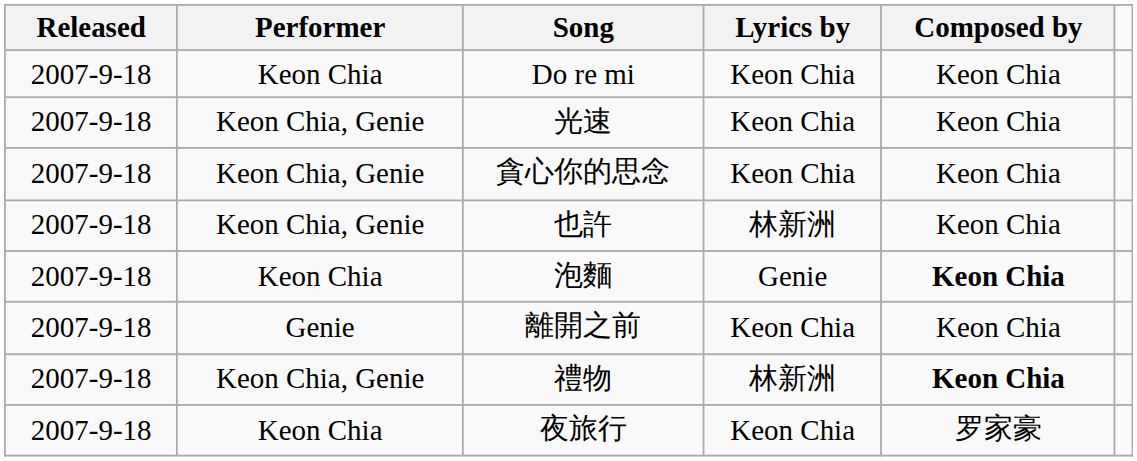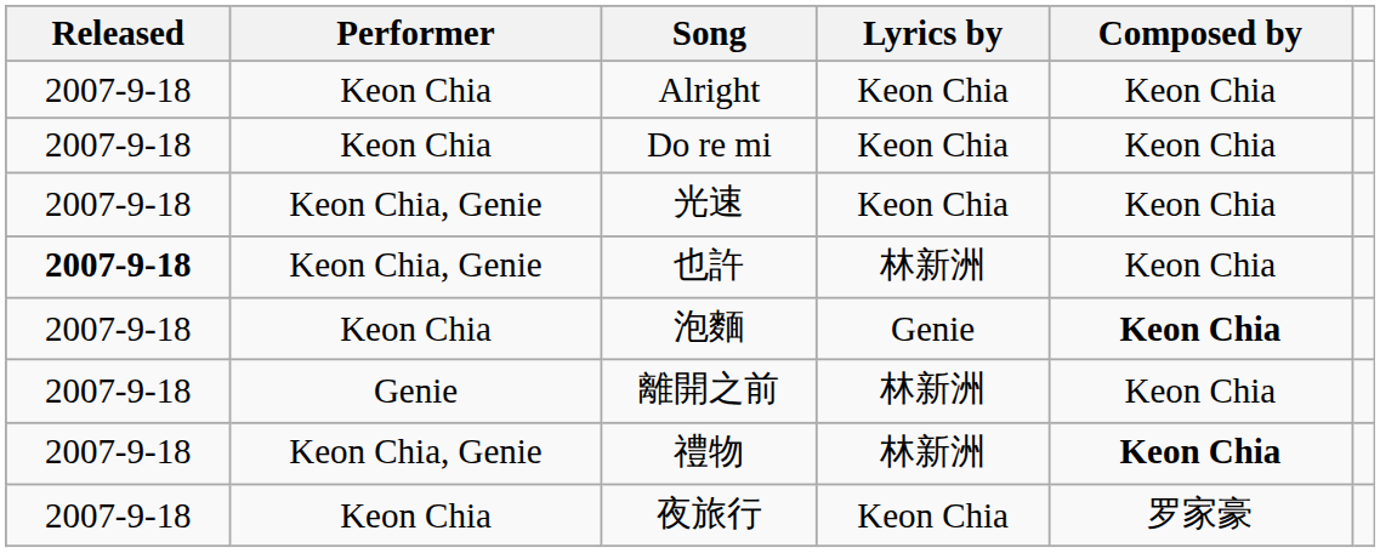+ row: 2007-9-18 | Keon Chia | Alright | Keon Chia | Keon Chia
- row: 2007-9-18 | Keon Chia, Genie | 貪心你的思念 | Keon Chia | Keon Chia
也許 | Released: normal -> bold
離開之前 | Lyrics by: Keon Chia -> 林新洲
